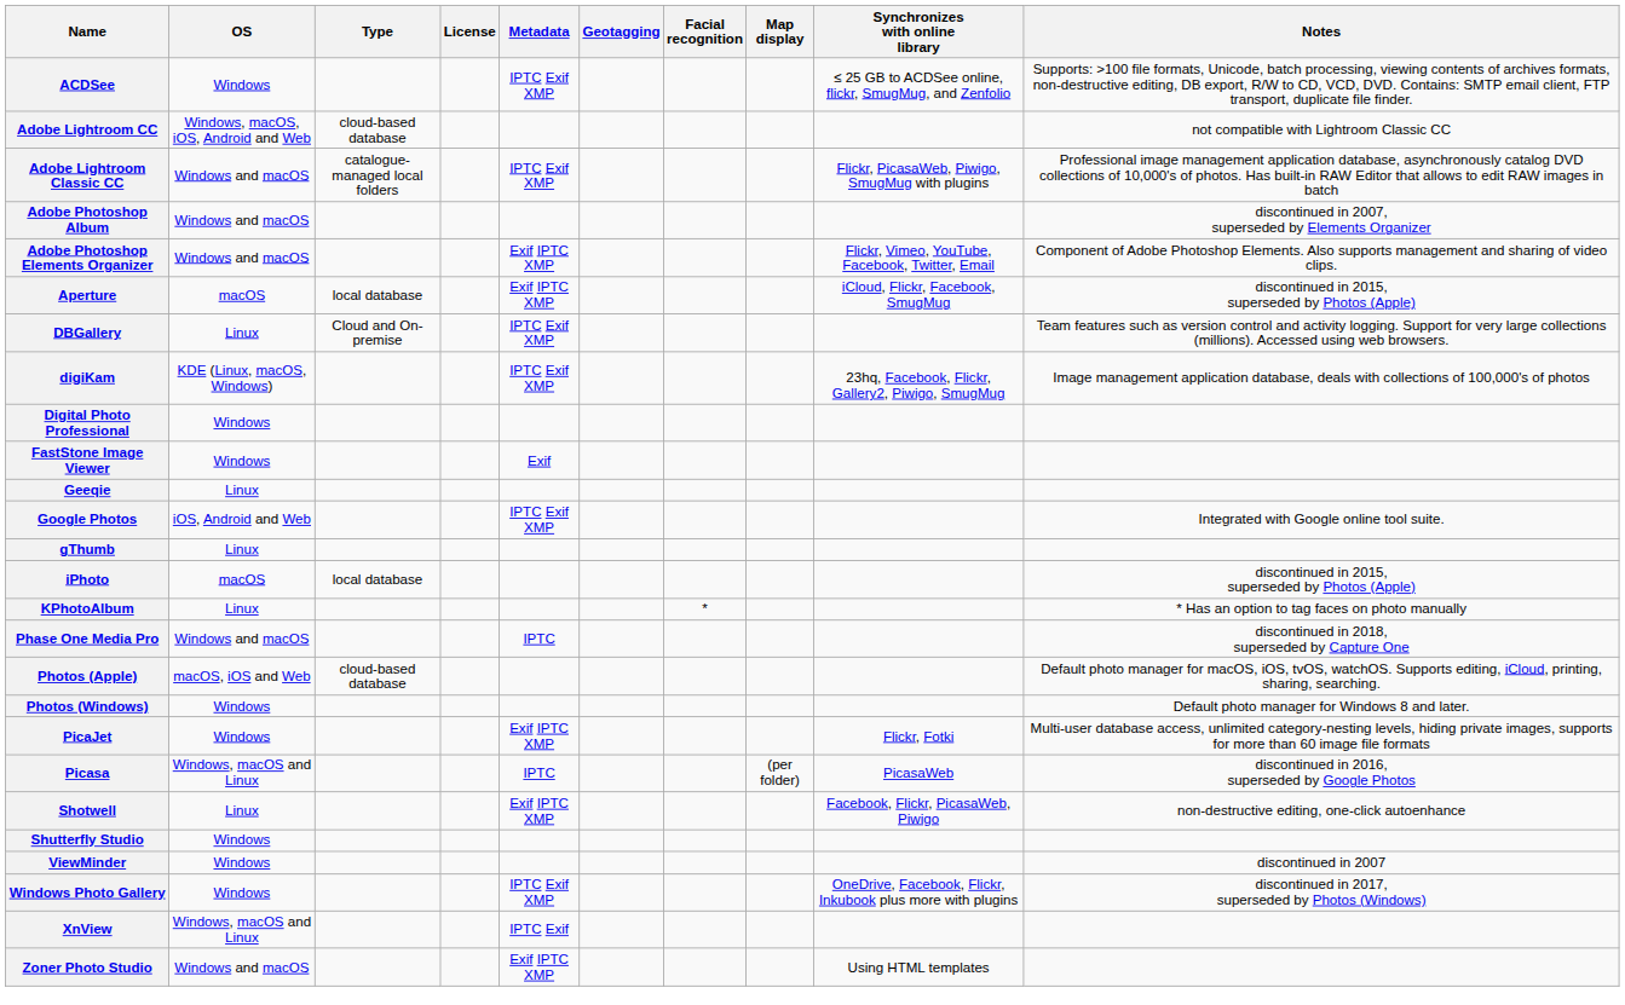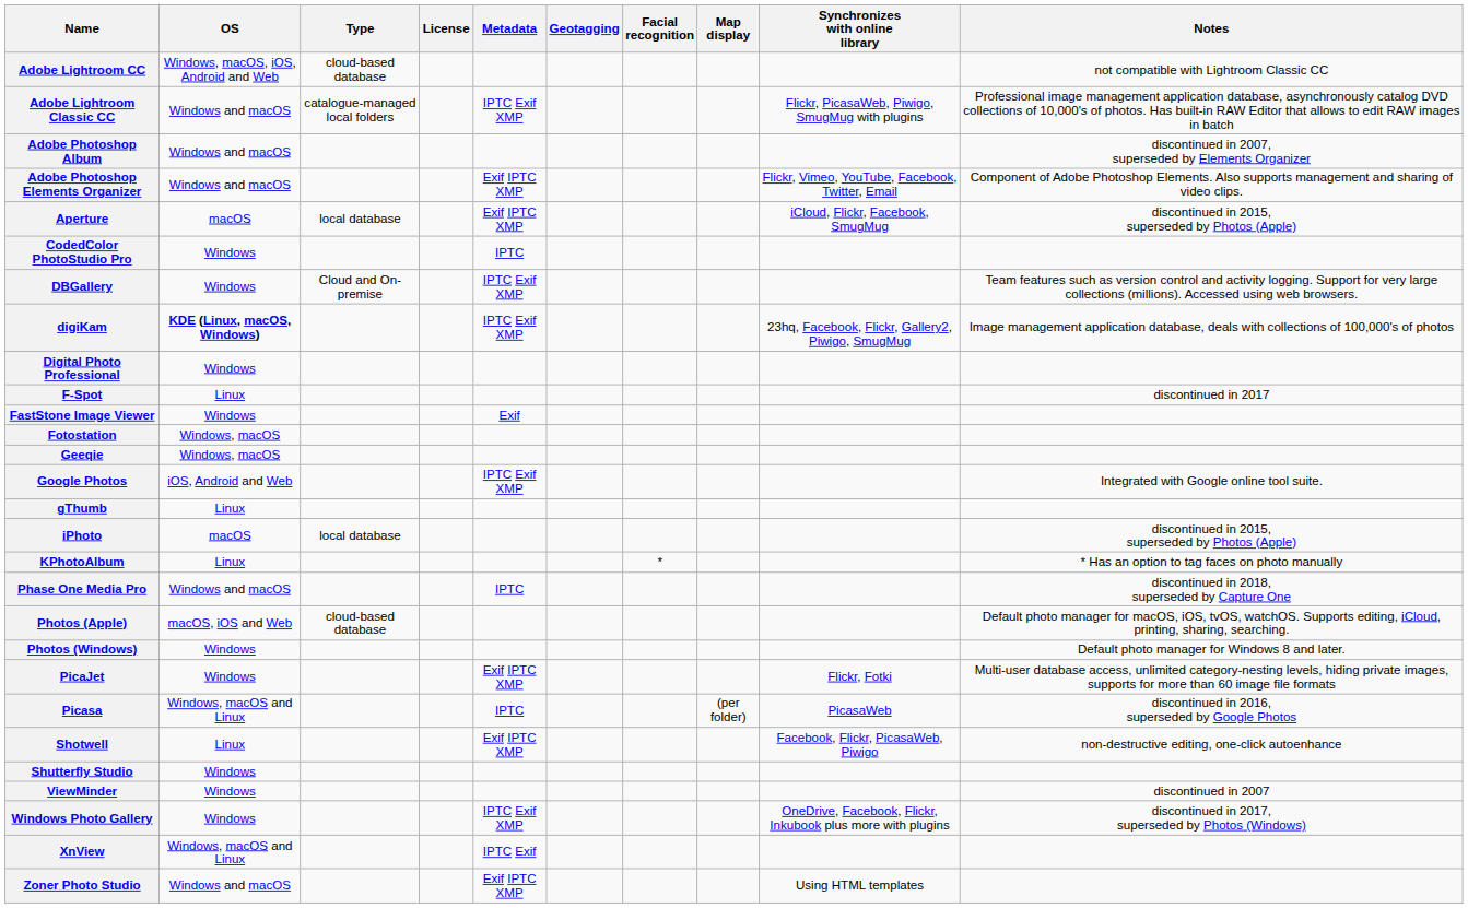- row: ACDSee | Windows | IPTC Exif XMP | ≤ 25 GB to ACDSee online, flickr, SmugMug, and Zenfolio | Supports: >100 file formats, Unicode, batch processing, viewing contents of archives formats, non-destructive editing, DB export, R/W to CD, VCD, DVD. Contains: SMTP email client, FTP transport, duplicate file finder.
+ row: CodedColor PhotoStudio Pro | Windows | IPTC
DBGallery | OS: Linux -> Windows
digiKam | OS: normal -> bold
+ row: F-Spot | Linux | discontinued in 2017
+ row: Fotostation | Windows, macOS
Geeqie | OS: Linux -> Windows, macOS
